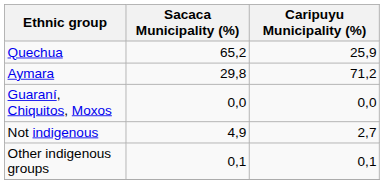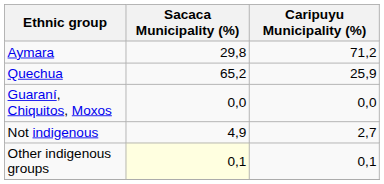rows swapped: Quechua <-> Aymara
Other indigenous groups | Sacaca Municipality (%): no background -> lightyellow background
